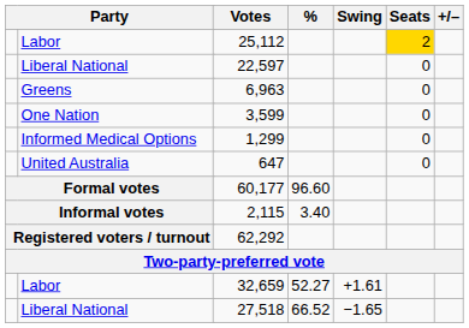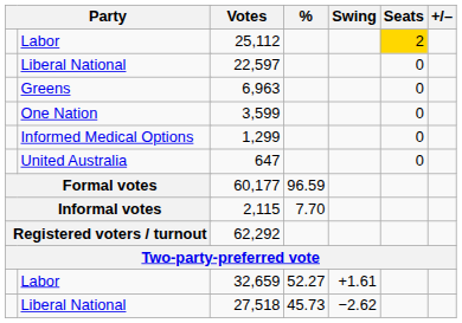60,177 | %: 96.60 -> 96.59
2,115 | %: 3.40 -> 7.70
27,518 | %: 66.52 -> 45.73
27,518 | Swing: −1.65 -> −2.62
